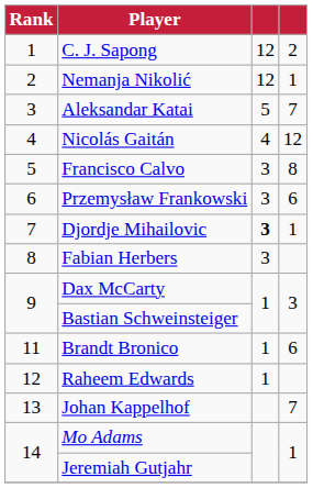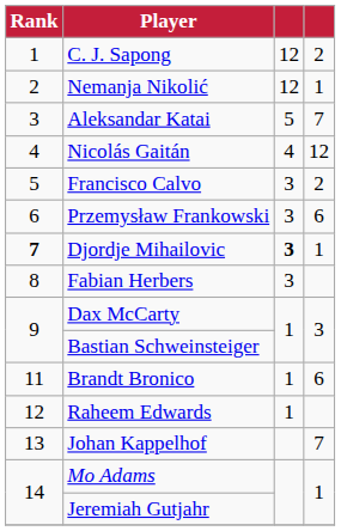Francisco Calvo | column 4: 8 -> 2
Djordje Mihailovic | Rank: normal -> bold
